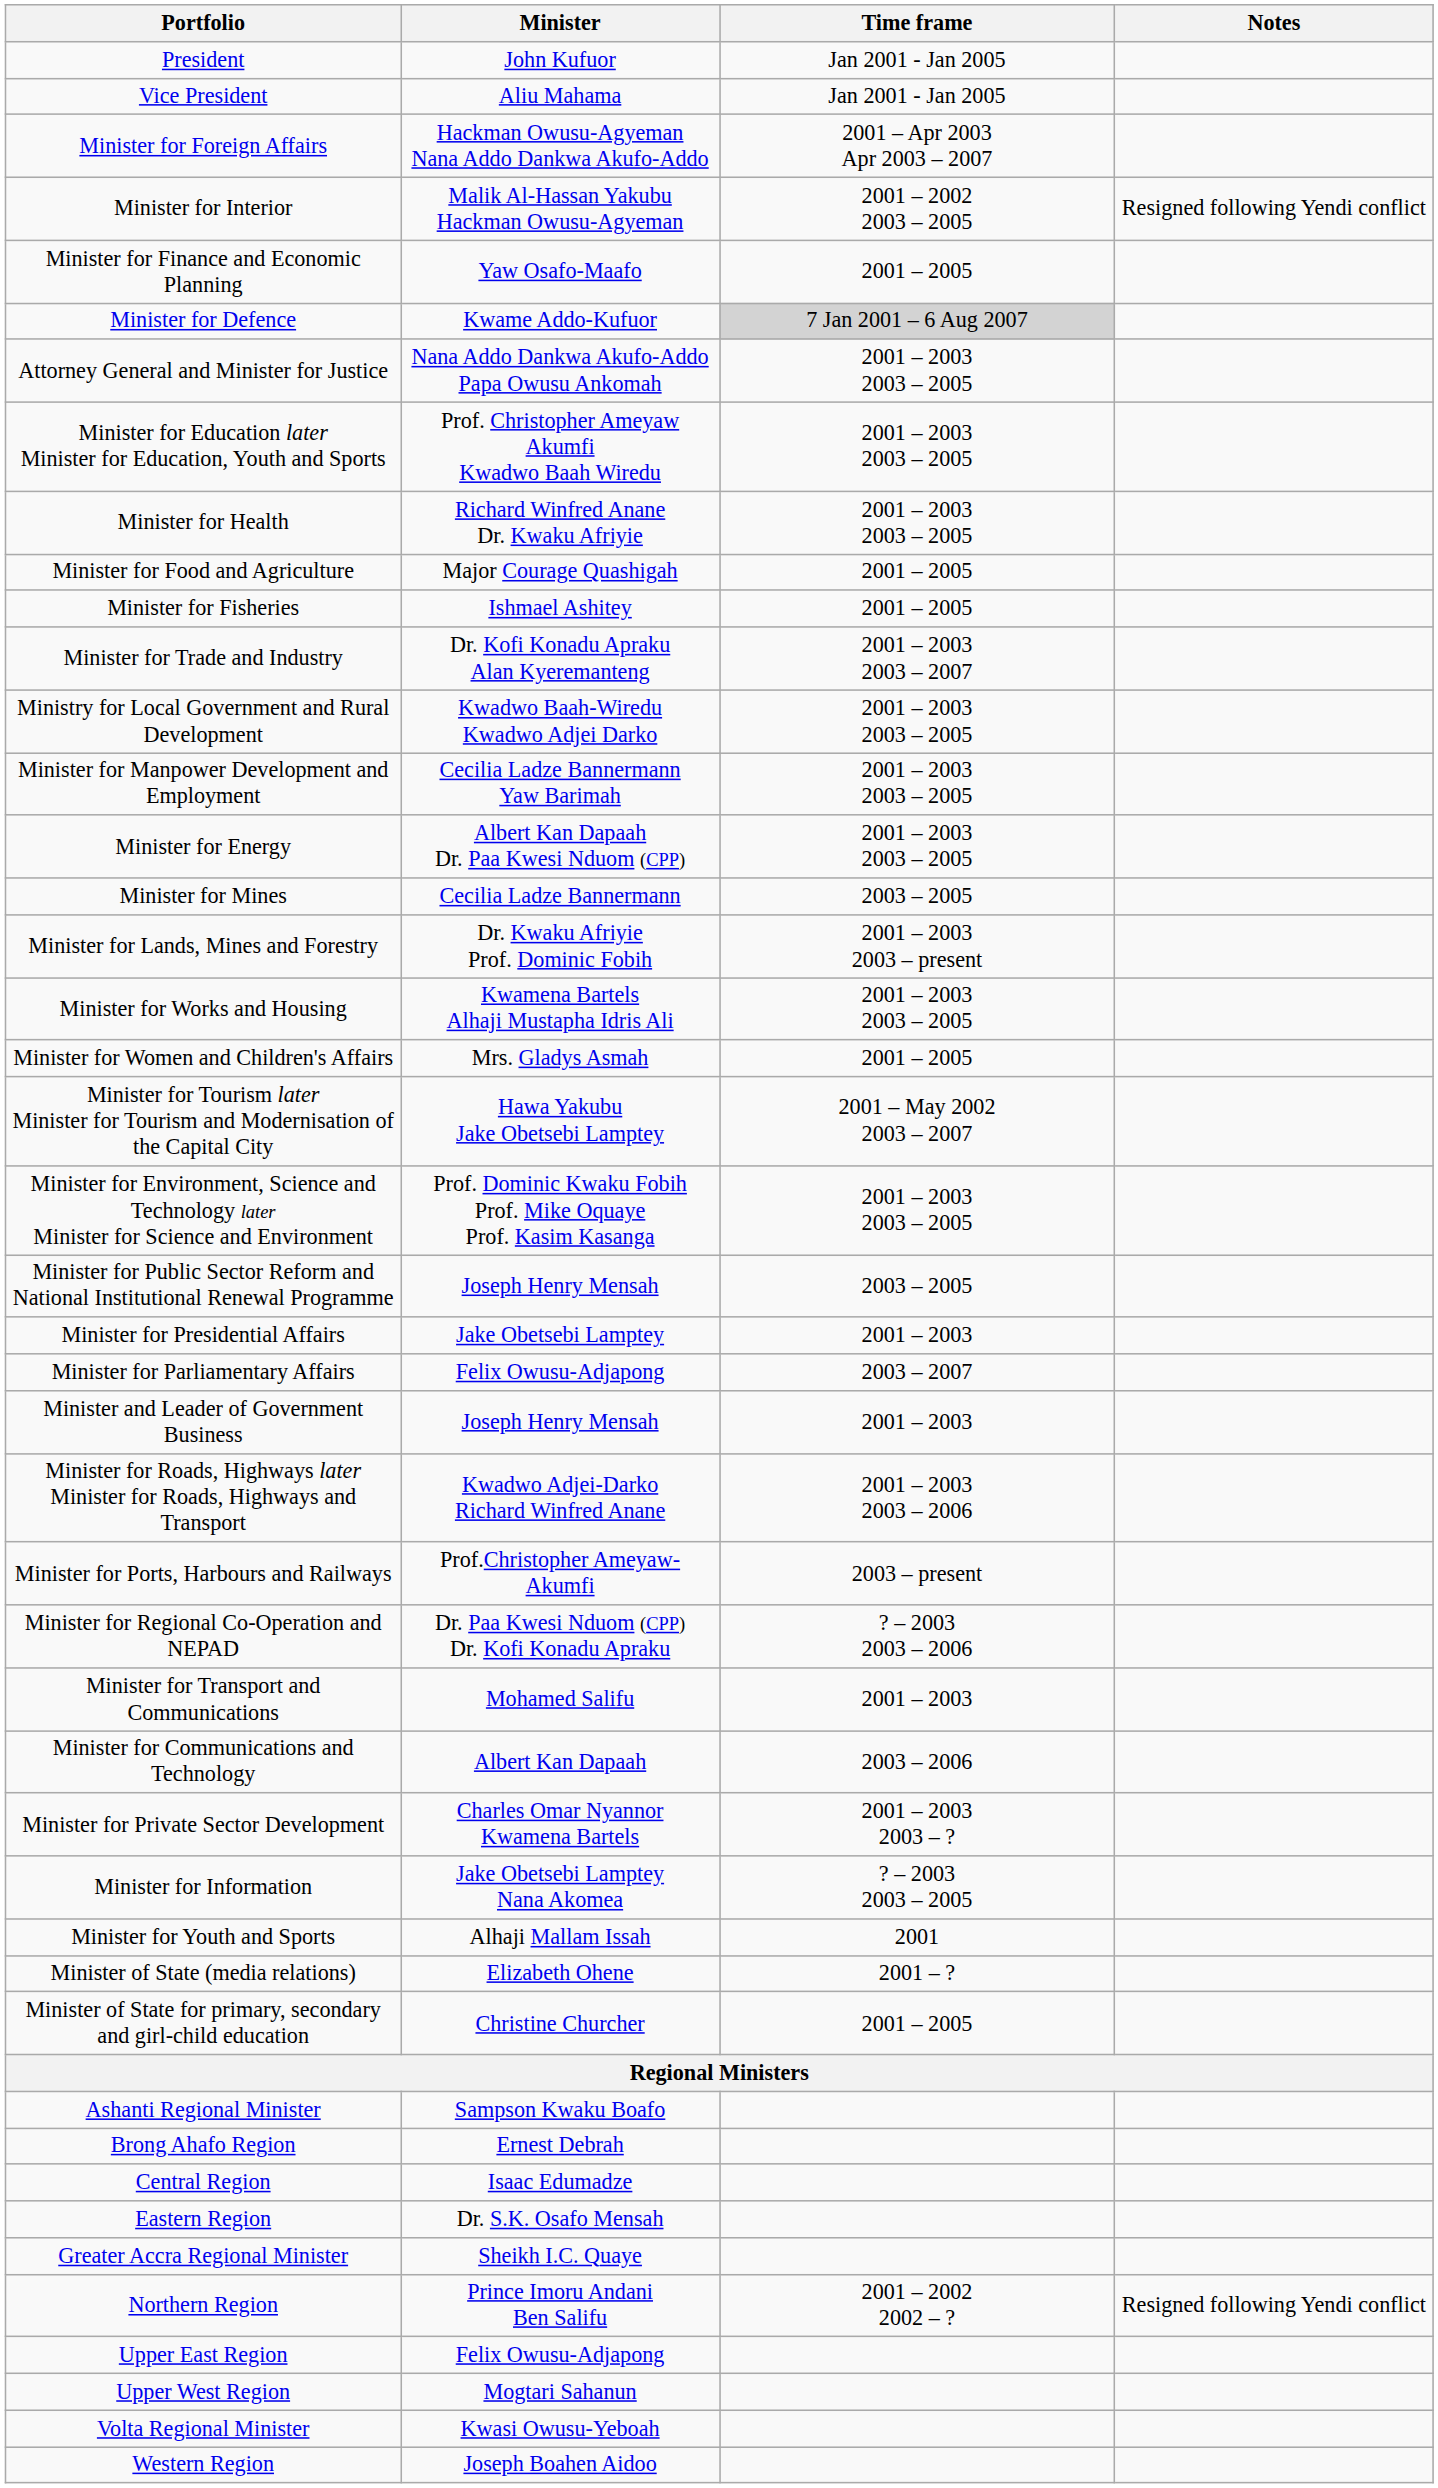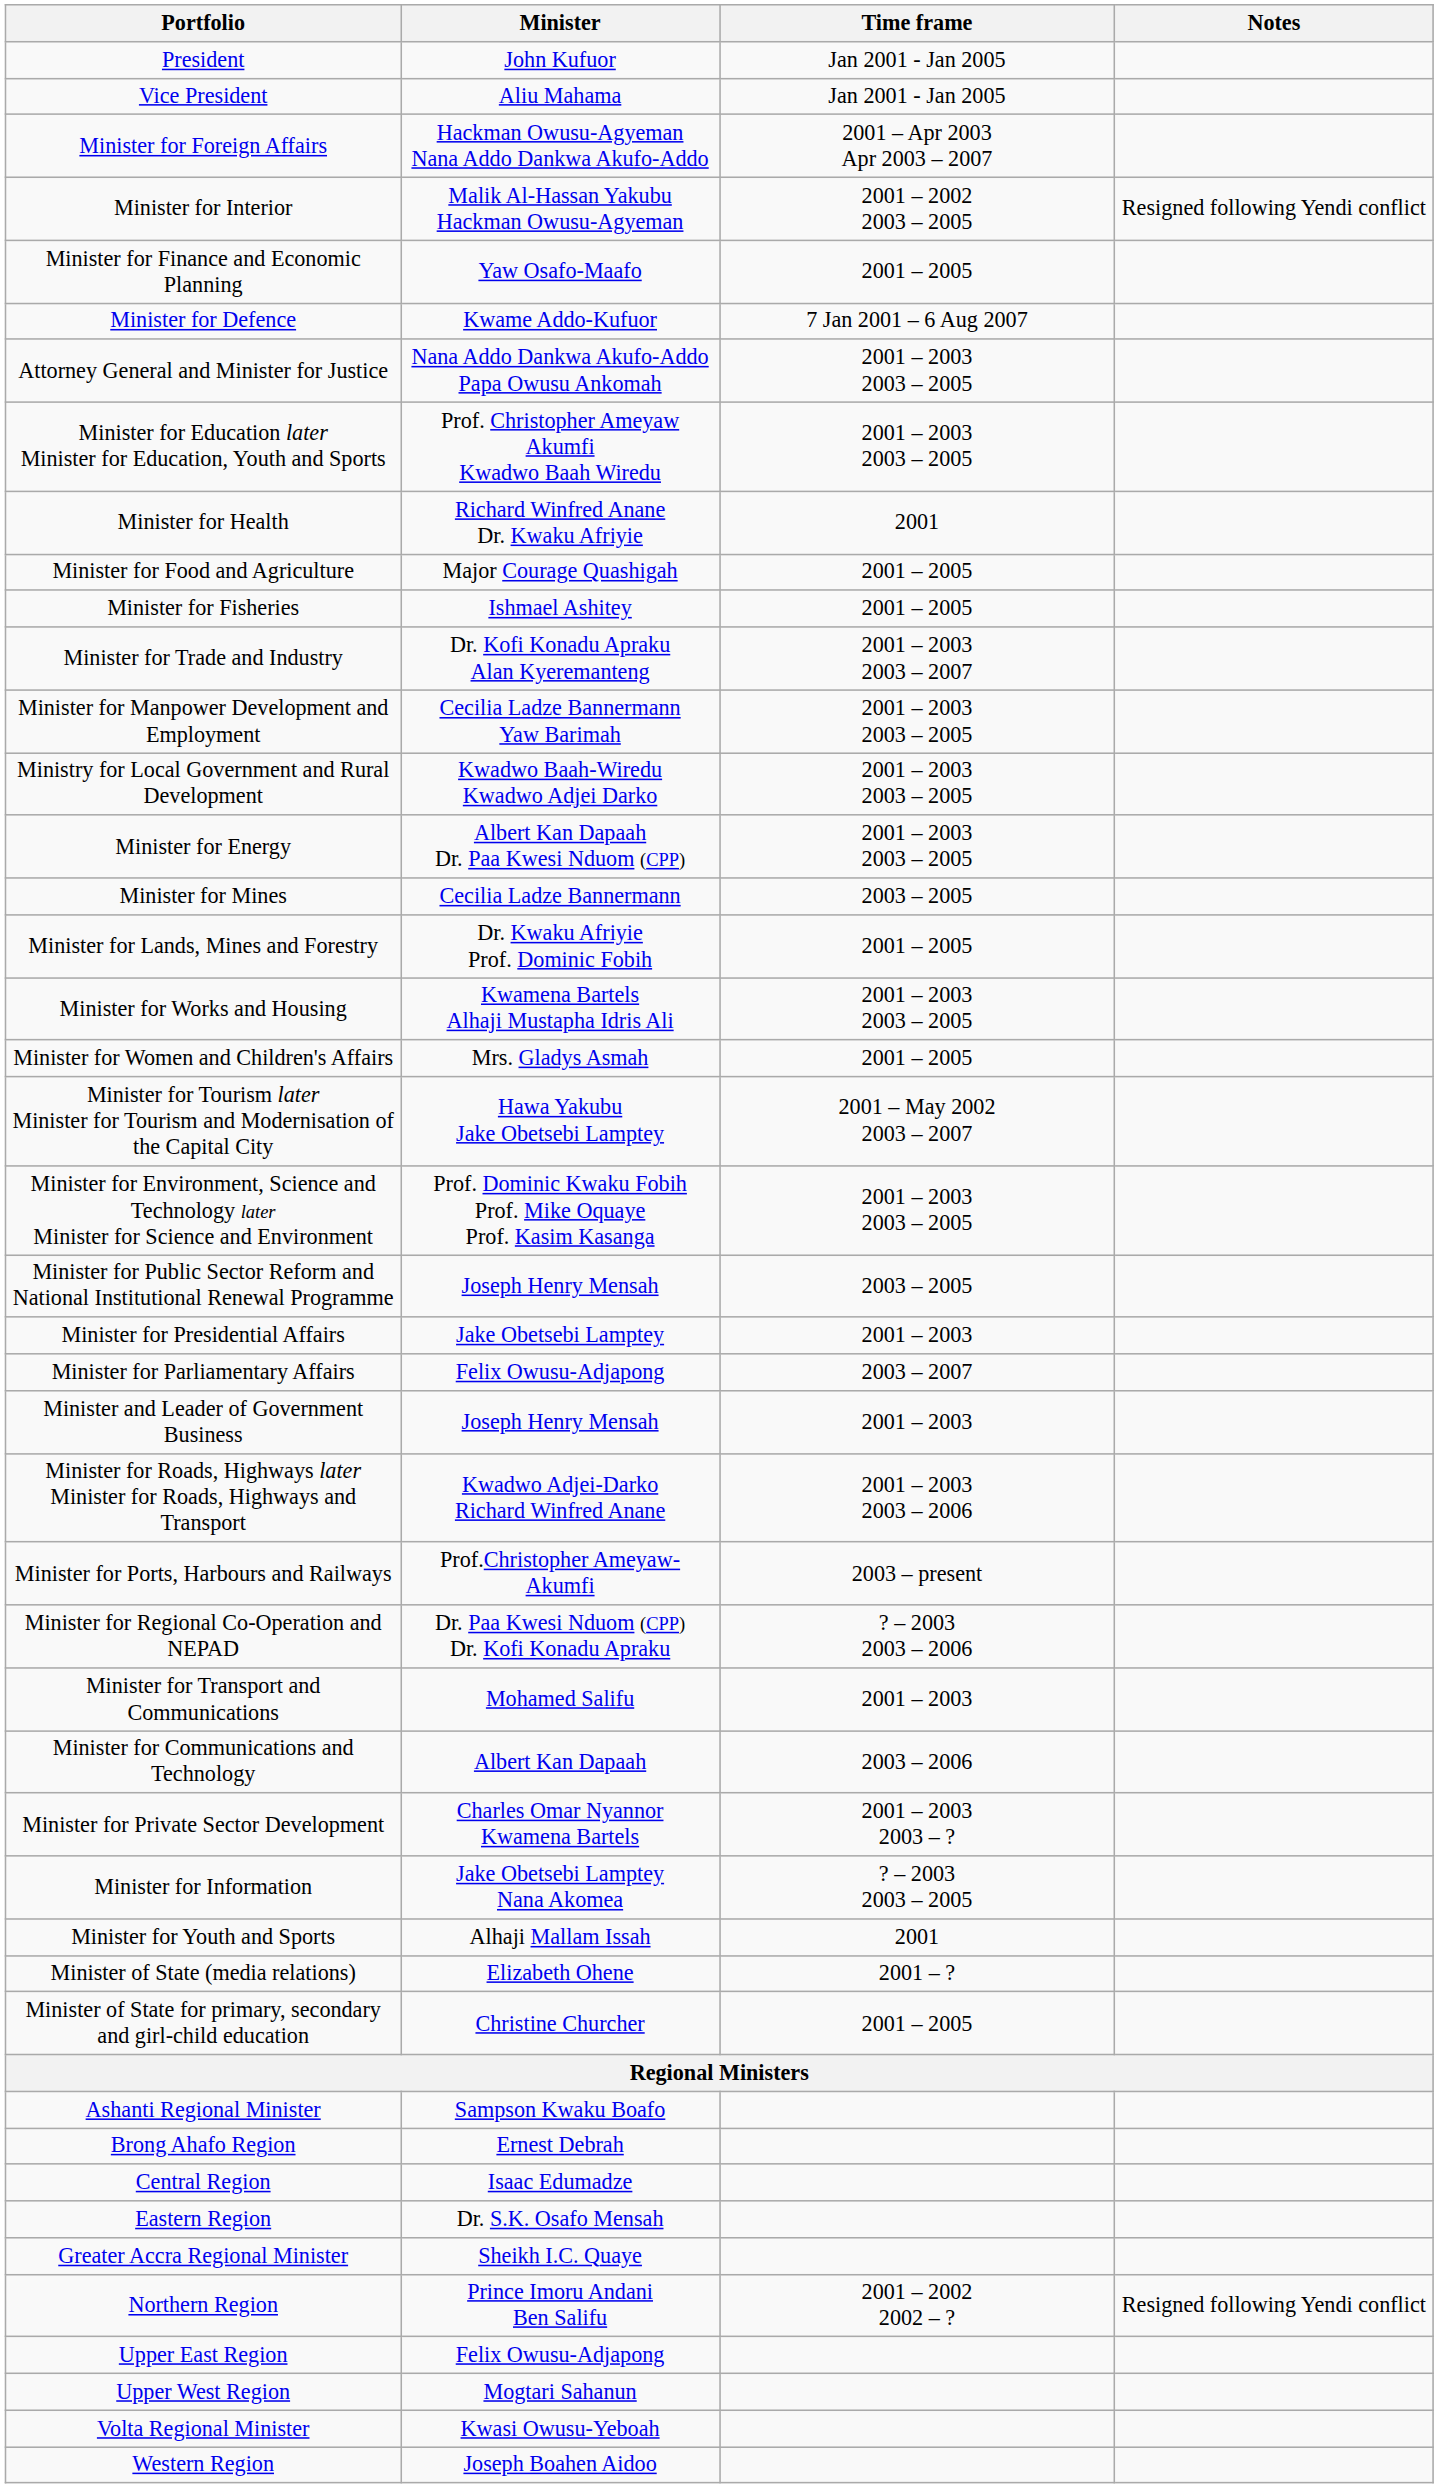Minister for Defence | Time frame: lightgrey background -> no background
Minister for Health | Time frame: 2001 – 2003 2003 – 2005 -> 2001
rows swapped: Ministry for Local Government and Rural Development <-> Minister for Manpower Development and Employment
Minister for Lands, Mines and Forestry | Time frame: 2001 – 2003 2003 – present -> 2001 – 2005
